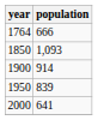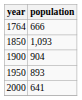1900 | population: 914 -> 904
1950 | population: 839 -> 893
